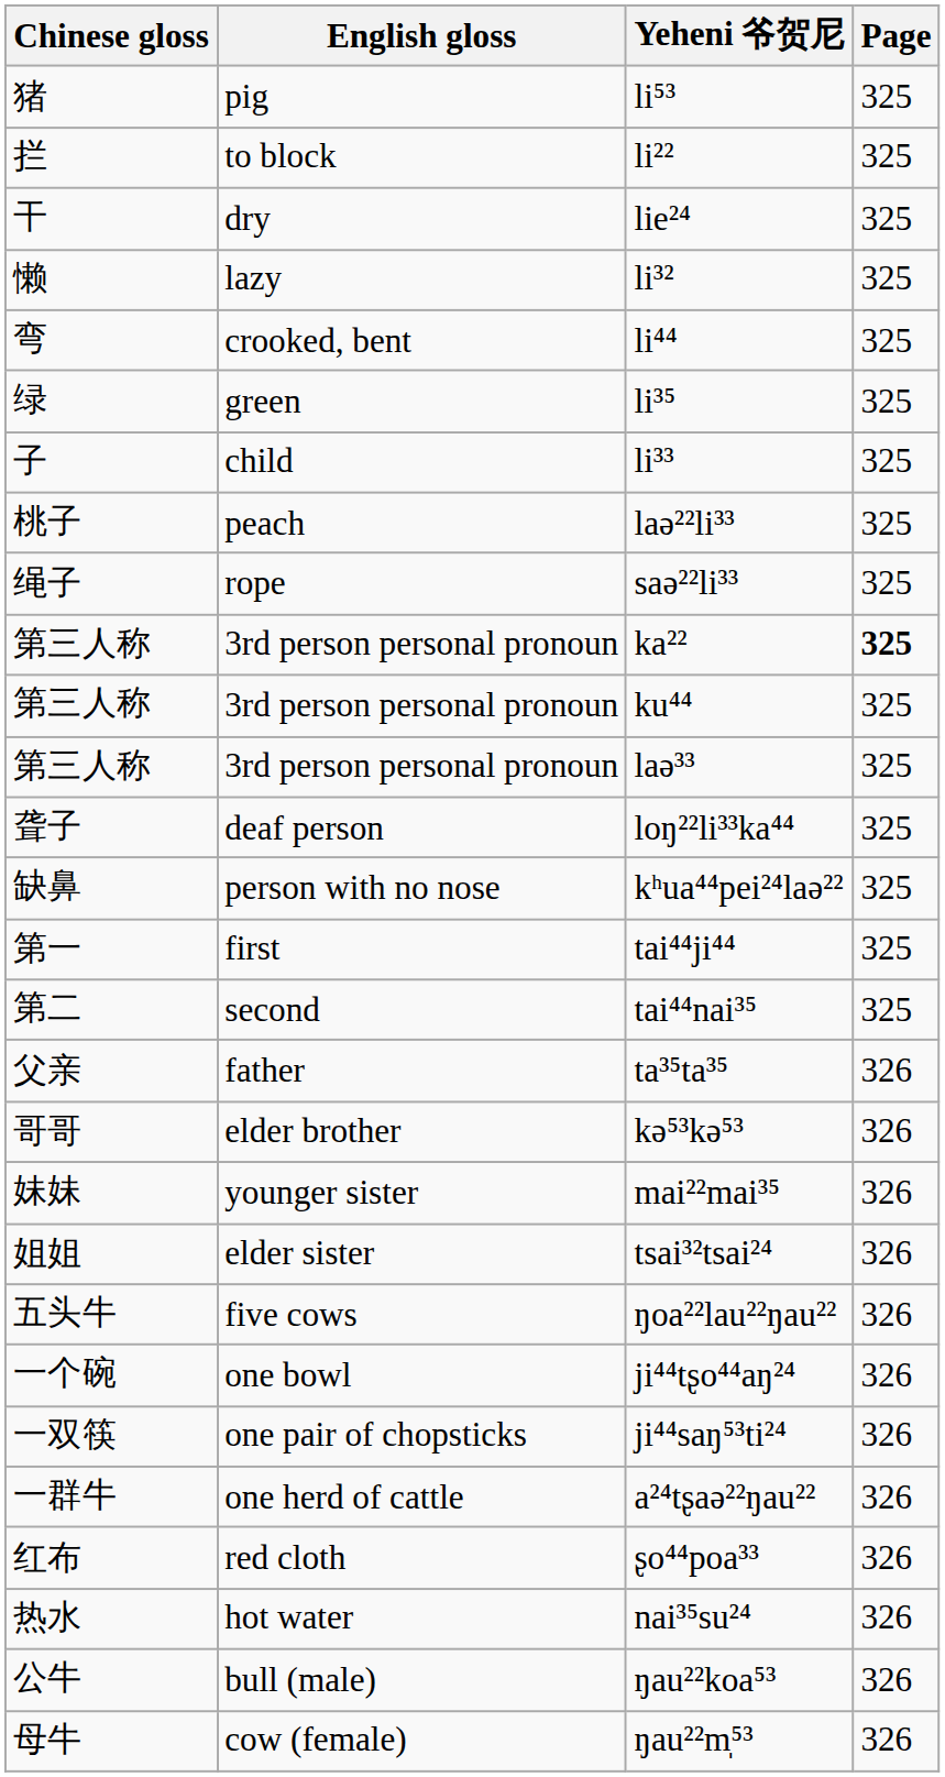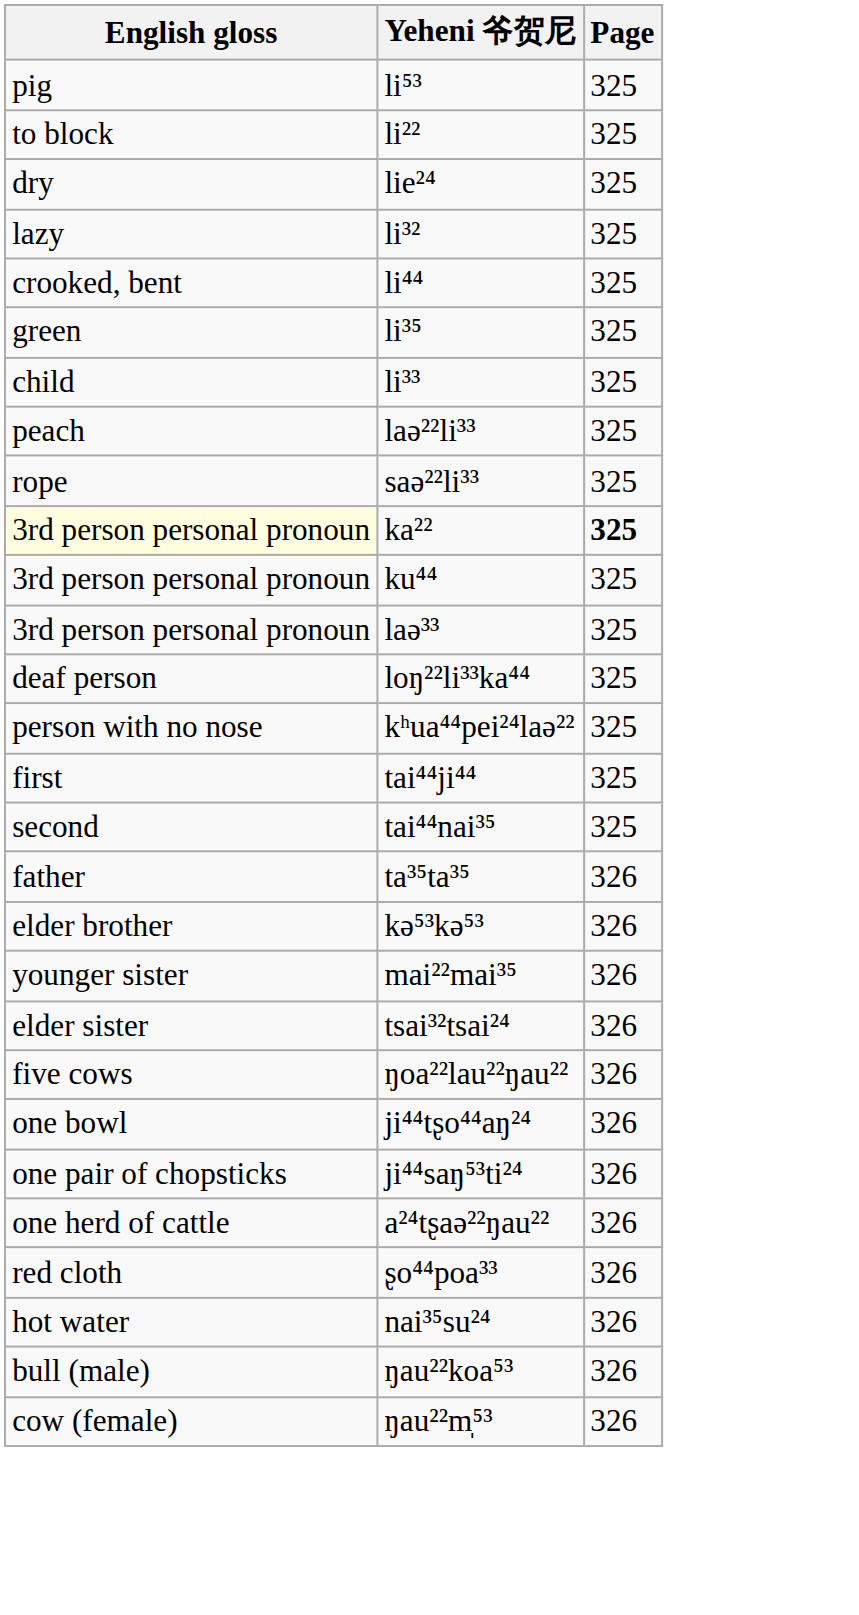- column: Chinese gloss | 猪 | 拦 | 干 | 懒 | 弯 | 绿 | 子 | 桃子 | 绳子 | 第三人称 | 第三人称 | 第三人称 | 聋子 | 缺鼻 | 第一 | 第二 | 父亲 | 哥哥 | 妹妹 | 姐姐 | 五头牛 | 一个碗 | 一双筷 | 一群牛 | 红布 | 热水 | 公牛 | 母牛
ka²² | English gloss: no background -> lightyellow background
